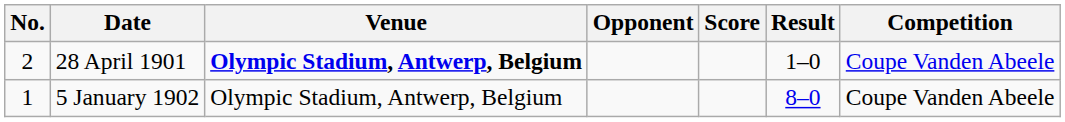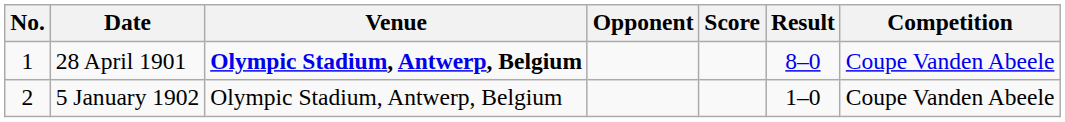28 April 1901 | No.: 2 -> 1
28 April 1901 | Result: 1–0 -> 8–0
5 January 1902 | No.: 1 -> 2
5 January 1902 | Result: 8–0 -> 1–0
